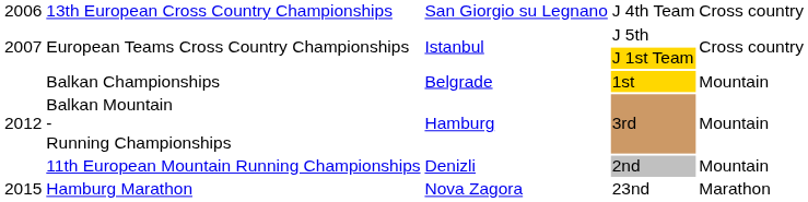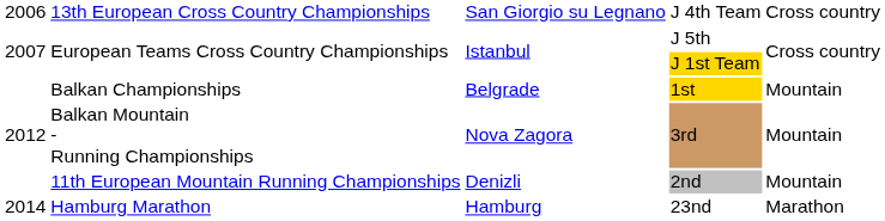3rd | column 3: Hamburg -> Nova Zagora
23nd | column 1: 2015 -> 2014
23nd | column 3: Nova Zagora -> Hamburg
